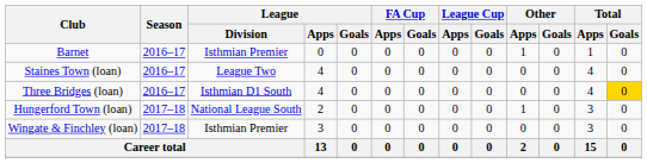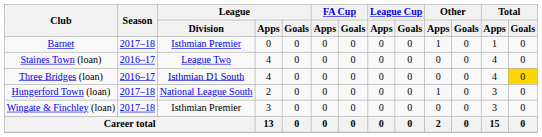Barnet | Season: 2016–17 -> 2017–18
